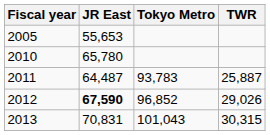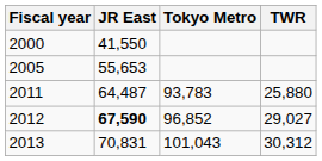+ row: 2000 | 41,550
- row: 2010 | 65,780
2011 | TWR: 25,887 -> 25,880
2012 | TWR: 29,026 -> 29,027
2013 | TWR: 30,315 -> 30,312
